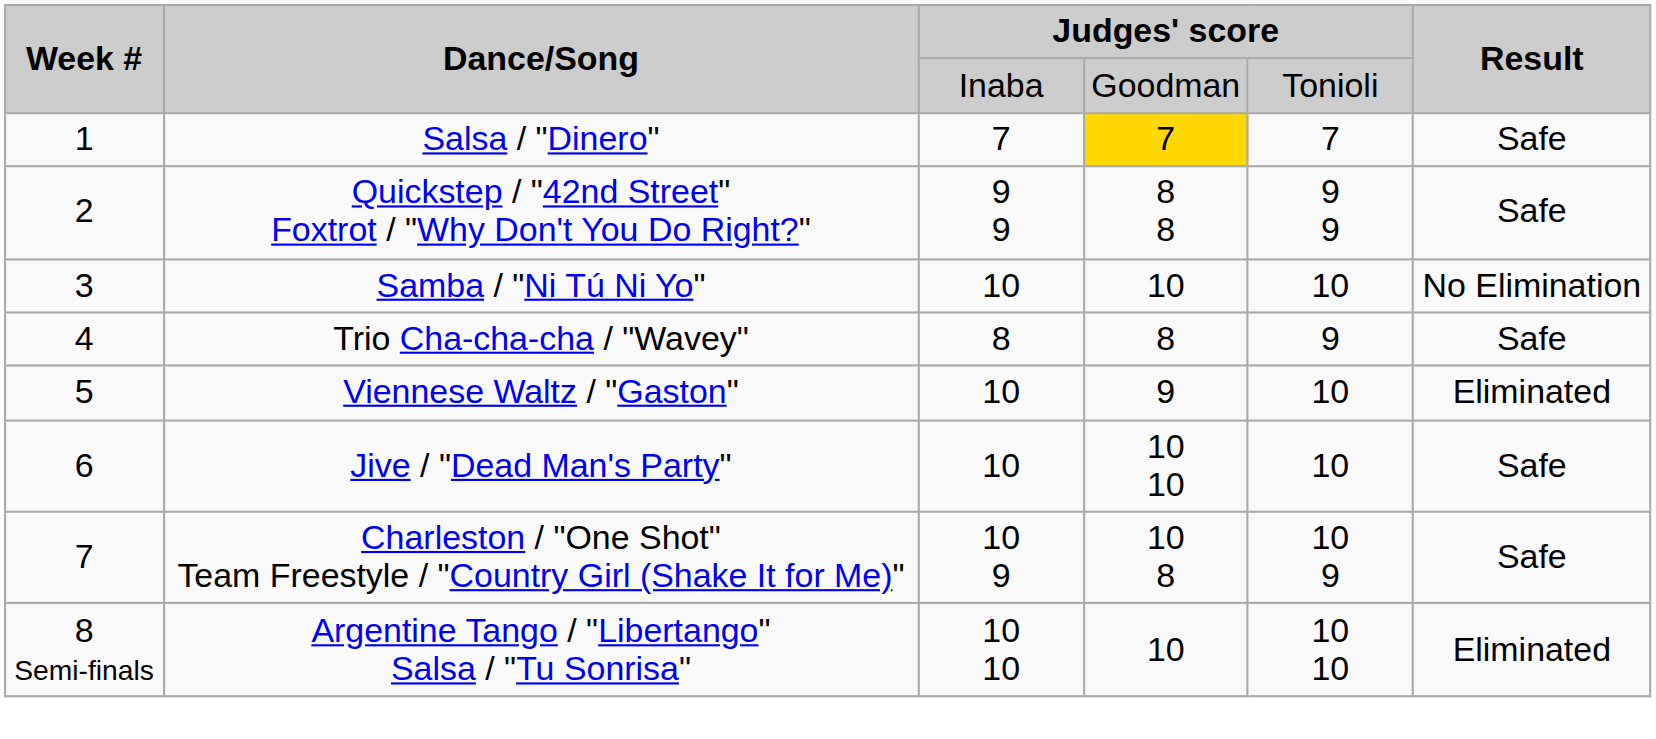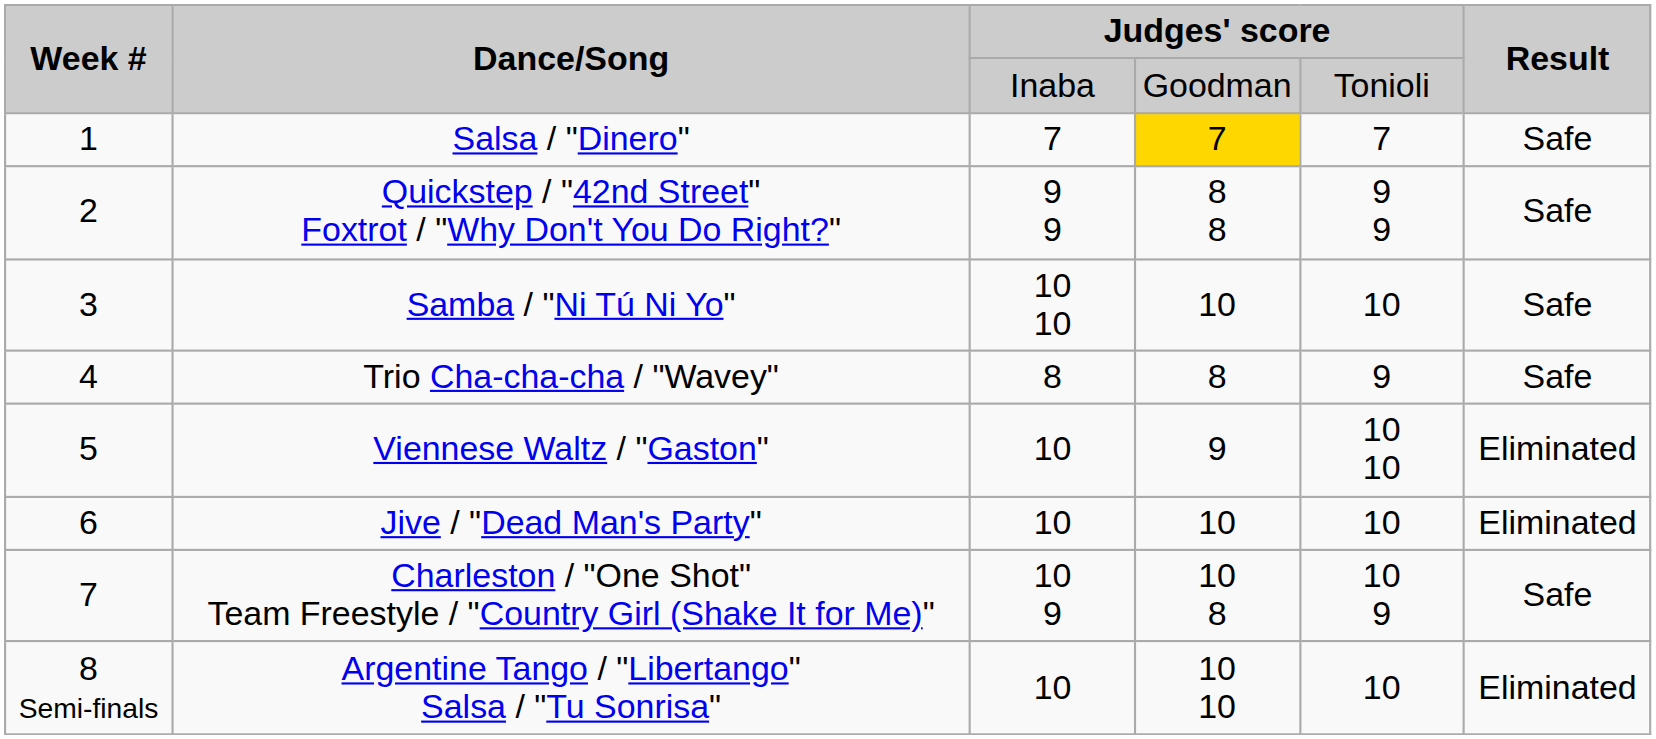Samba / "Ni Tú Ni Yo" | column 3: 10 -> 10 10
Samba / "Ni Tú Ni Yo" | Result: No Elimination -> Safe
Viennese Waltz / "Gaston" | column 5: 10 -> 10 10
Jive / "Dead Man's Party" | column 4: 10 10 -> 10
Jive / "Dead Man's Party" | Result: Safe -> Eliminated
Argentine Tango / "Libertango" Salsa / "Tu Sonrisa" | column 3: 10 10 -> 10
Argentine Tango / "Libertango" Salsa / "Tu Sonrisa" | column 4: 10 -> 10 10
Argentine Tango / "Libertango" Salsa / "Tu Sonrisa" | column 5: 10 10 -> 10
